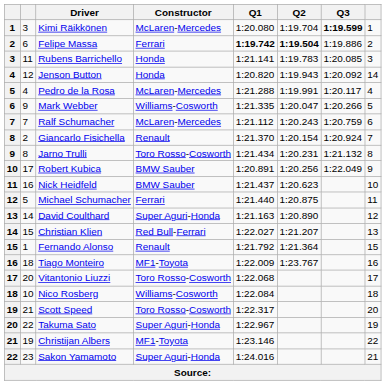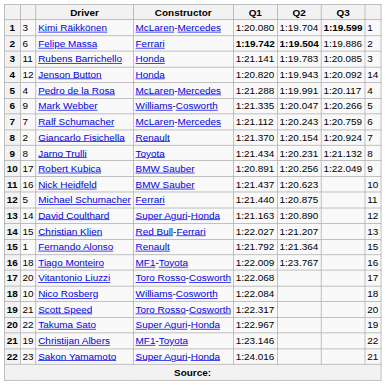Jarno Trulli | Constructor: Toro Rosso-Cosworth -> Toyota
